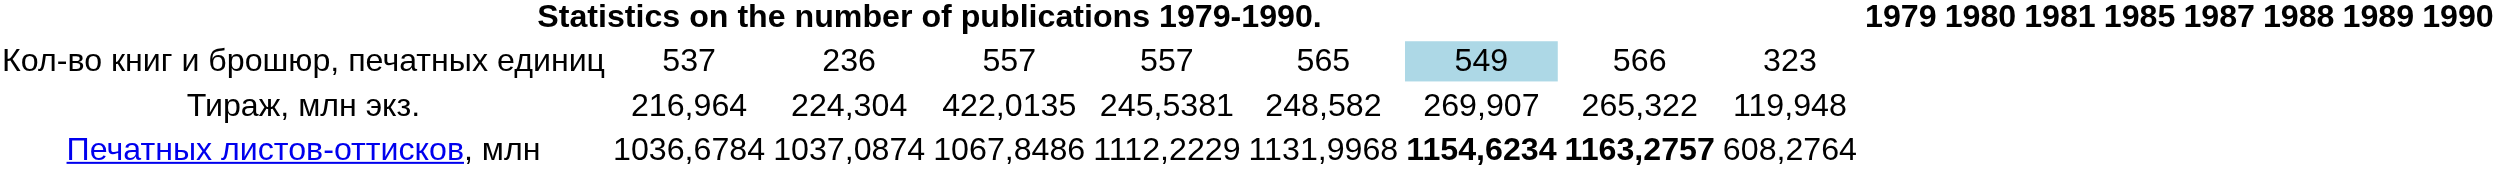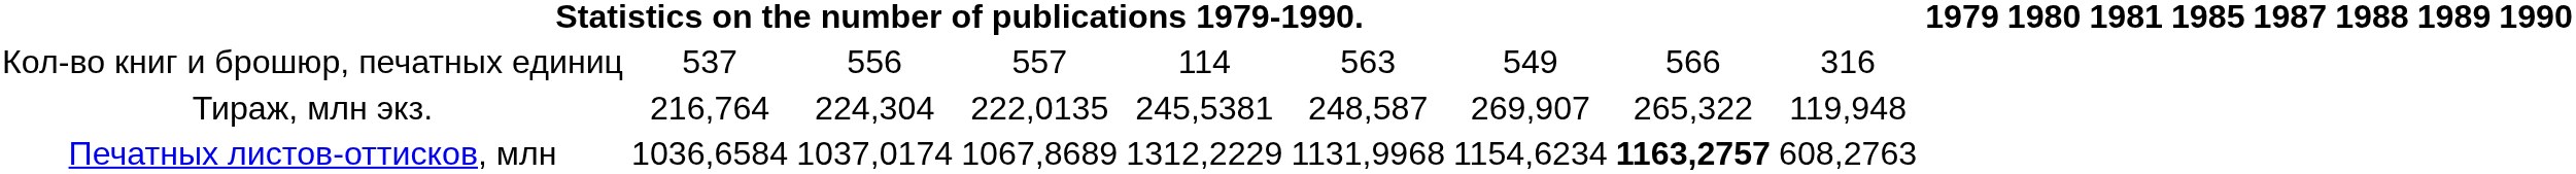Кол-во книг и брошюр, печатных единиц | column 3: 236 -> 556
Кол-во книг и брошюр, печатных единиц | column 5: 557 -> 114
Кол-во книг и брошюр, печатных единиц | column 6: 565 -> 563
Кол-во книг и брошюр, печатных единиц | column 7: lightblue background -> no background
Кол-во книг и брошюр, печатных единиц | column 9: 323 -> 316
Тираж, млн экз. | column 2: 216,964 -> 216,764
Тираж, млн экз. | column 4: 422,0135 -> 222,0135
Тираж, млн экз. | column 6: 248,582 -> 248,587
Печатных листов-оттисков, млн | column 2: 1036,6784 -> 1036,6584
Печатных листов-оттисков, млн | column 3: 1037,0874 -> 1037,0174
Печатных листов-оттисков, млн | column 4: 1067,8486 -> 1067,8689
Печатных листов-оттисков, млн | column 5: 1112,2229 -> 1312,2229
Печатных листов-оттисков, млн | column 7: bold -> normal
Печатных листов-оттисков, млн | column 9: 608,2764 -> 608,2763
